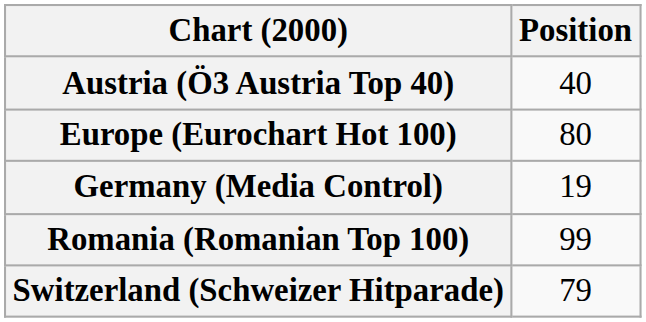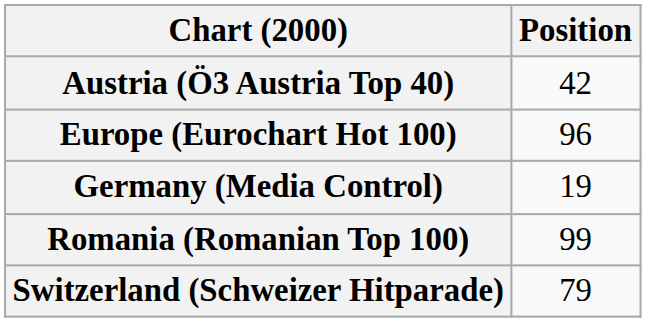Austria (Ö3 Austria Top 40) | Position: 40 -> 42
Europe (Eurochart Hot 100) | Position: 80 -> 96
